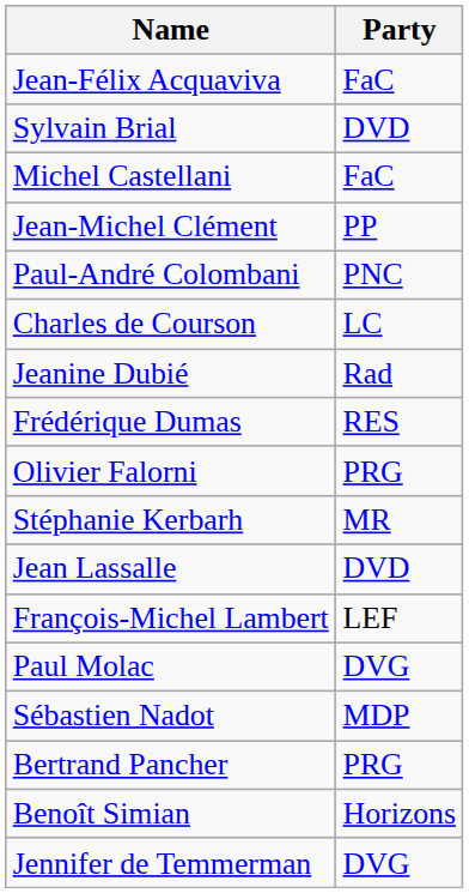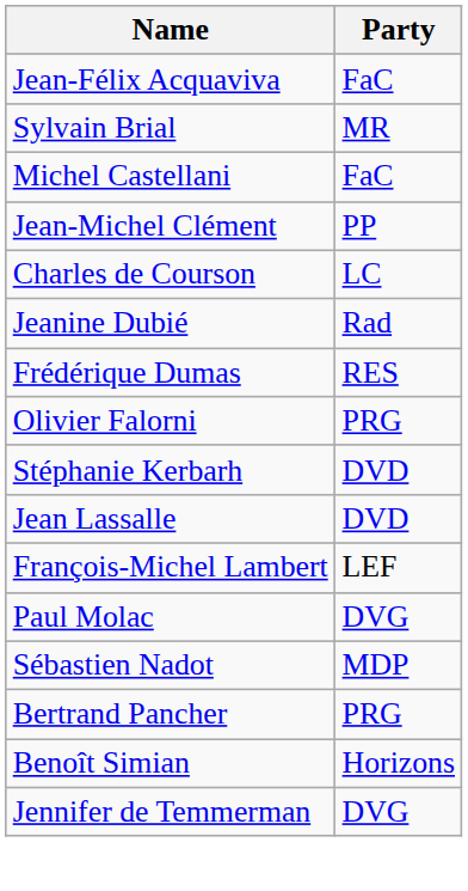Sylvain Brial | Party: DVD -> MR
- row: Paul-André Colombani | PNC
Stéphanie Kerbarh | Party: MR -> DVD
